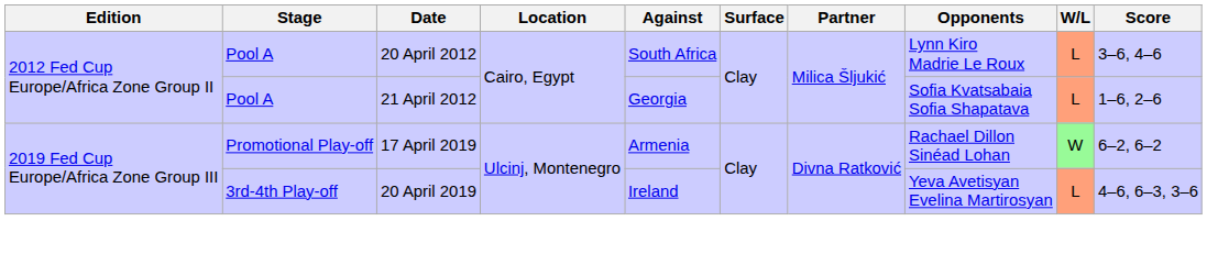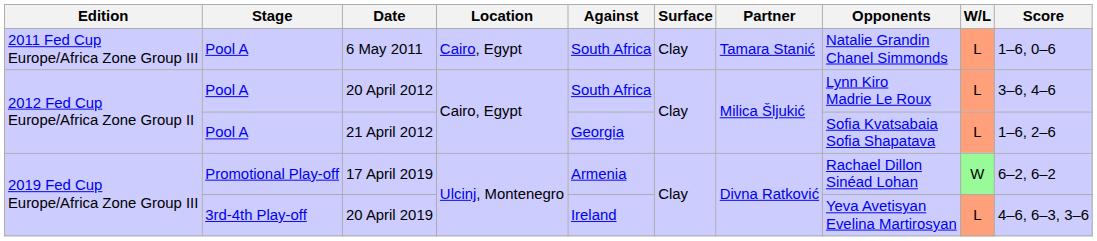+ row: 2011 Fed Cup Europe/Africa Zone Group III | Pool A | 6 May 2011 | Cairo, Egypt | South Africa | Clay | Tamara Stanić | Natalie Grandin Chanel Simmonds | L | 1–6, 0–6
